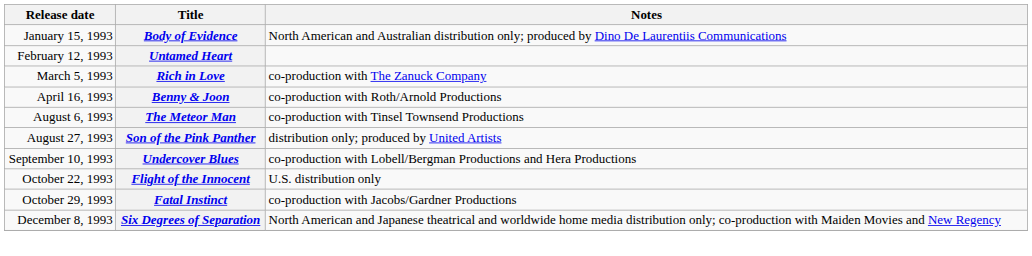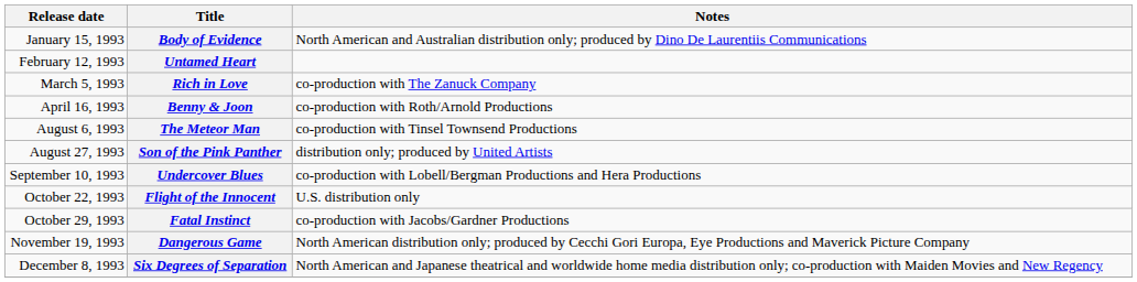+ row: November 19, 1993 | Dangerous Game | North American distribution only; produced by Cecchi Gori Europa, Eye Productions and Maverick Picture Company
